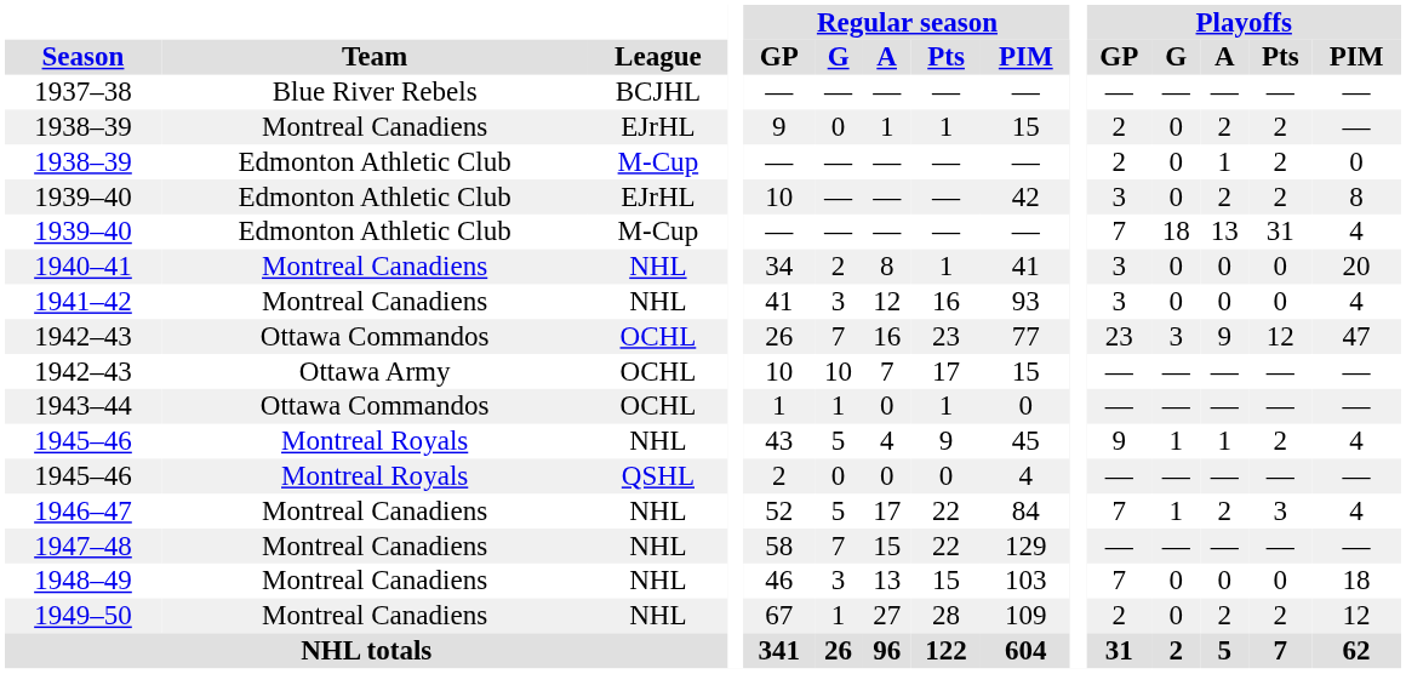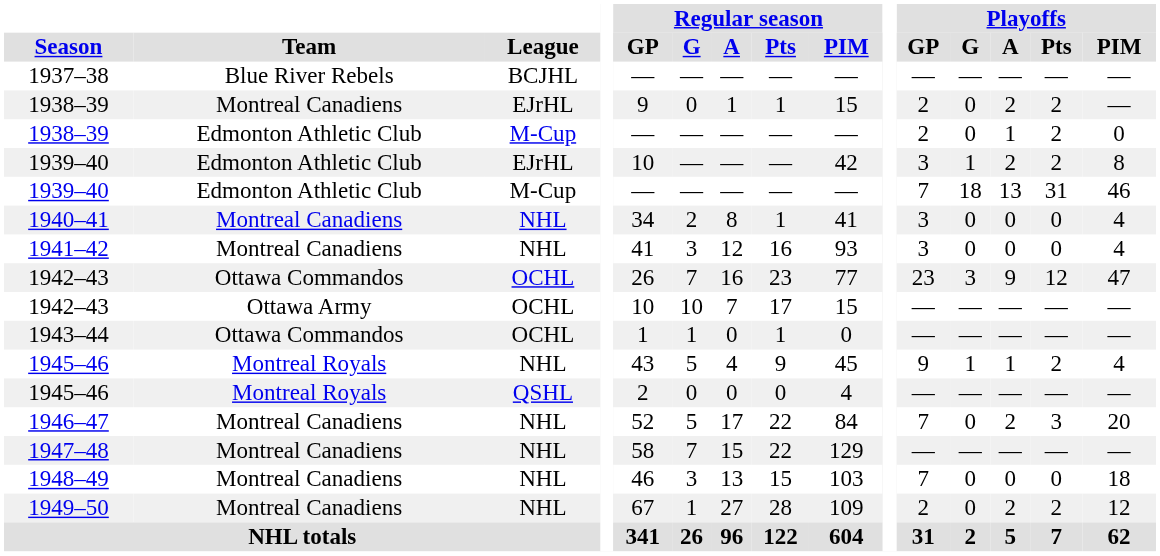1939–40 / EJrHL | Playoffs / G: 0 -> 1
1939–40 / M-Cup | Playoffs / PIM: 4 -> 46
1940–41 | Playoffs / PIM: 20 -> 4
1946–47 | Playoffs / G: 1 -> 0
1946–47 | Playoffs / PIM: 4 -> 20
